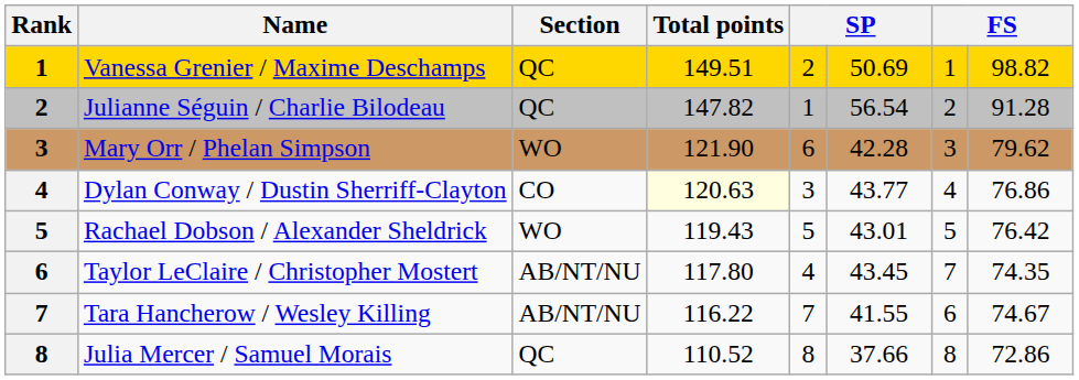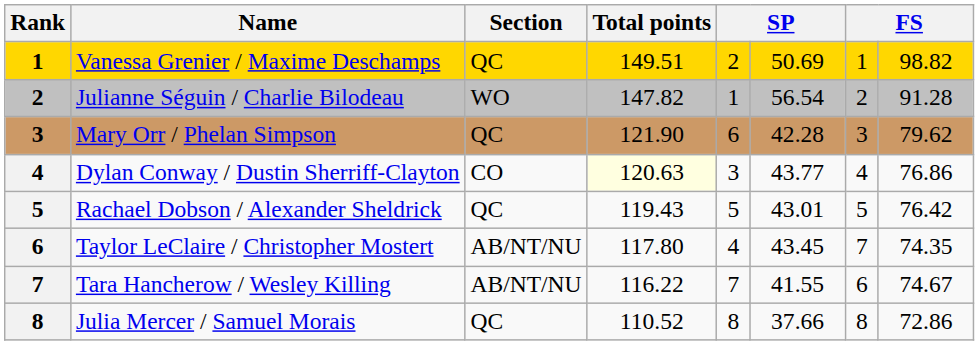Julianne Séguin / Charlie Bilodeau | Section: QC -> WO
Mary Orr / Phelan Simpson | Section: WO -> QC
Rachael Dobson / Alexander Sheldrick | Section: WO -> QC
